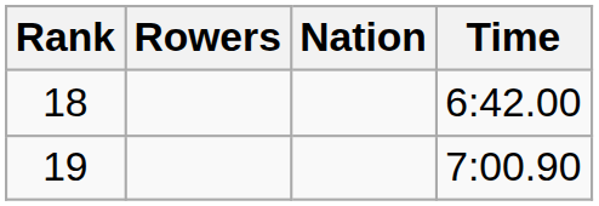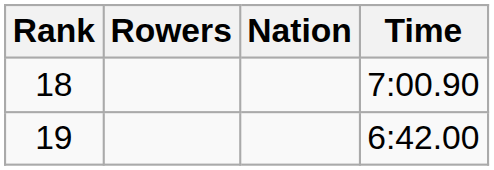18 | Time: 6:42.00 -> 7:00.90
19 | Time: 7:00.90 -> 6:42.00
